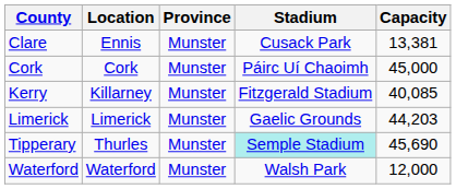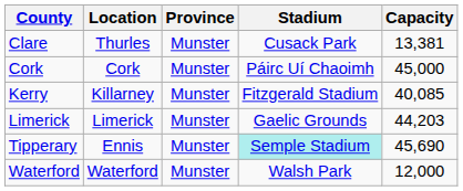Clare | Location: Ennis -> Thurles
Tipperary | Location: Thurles -> Ennis
